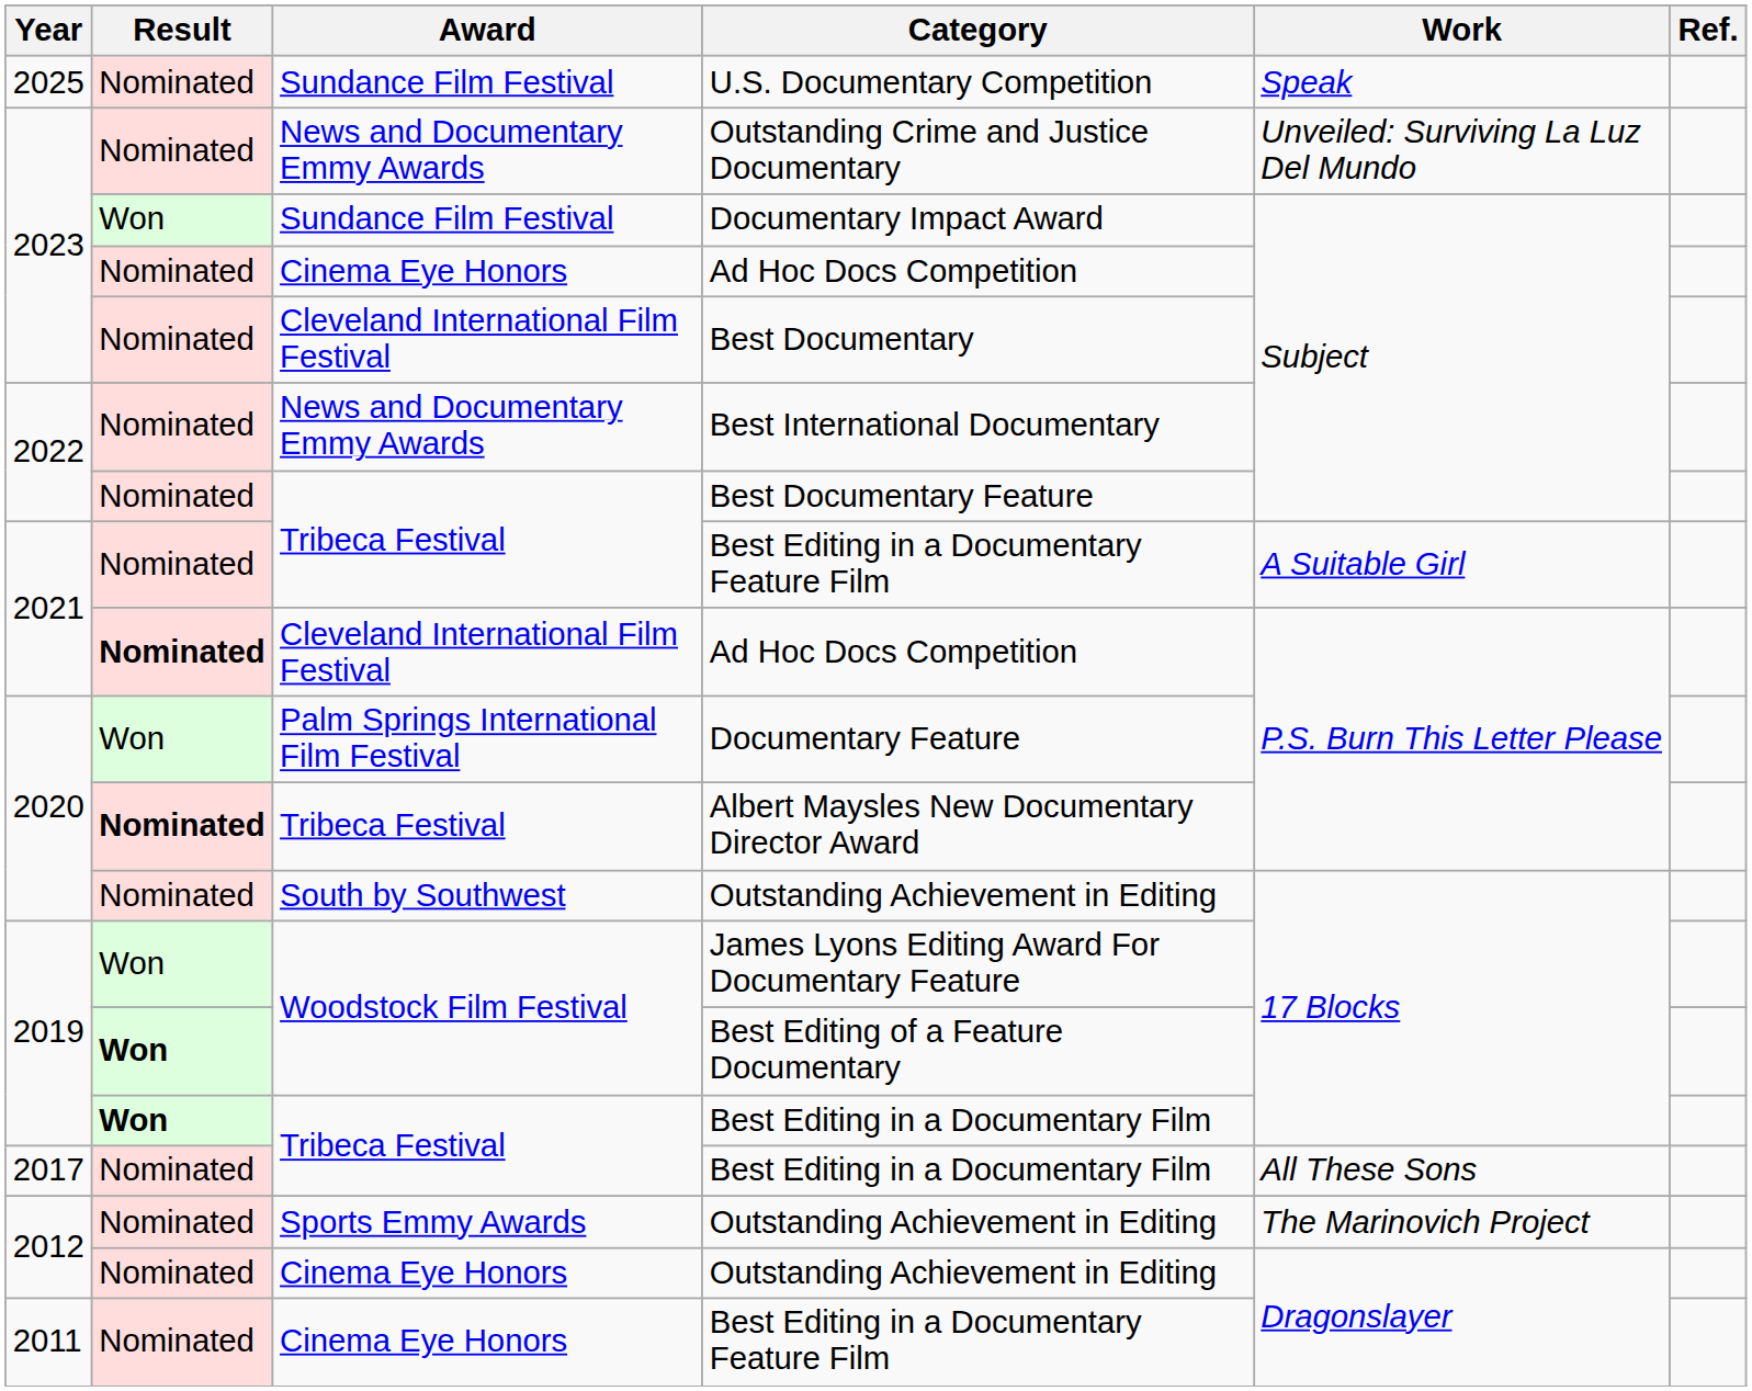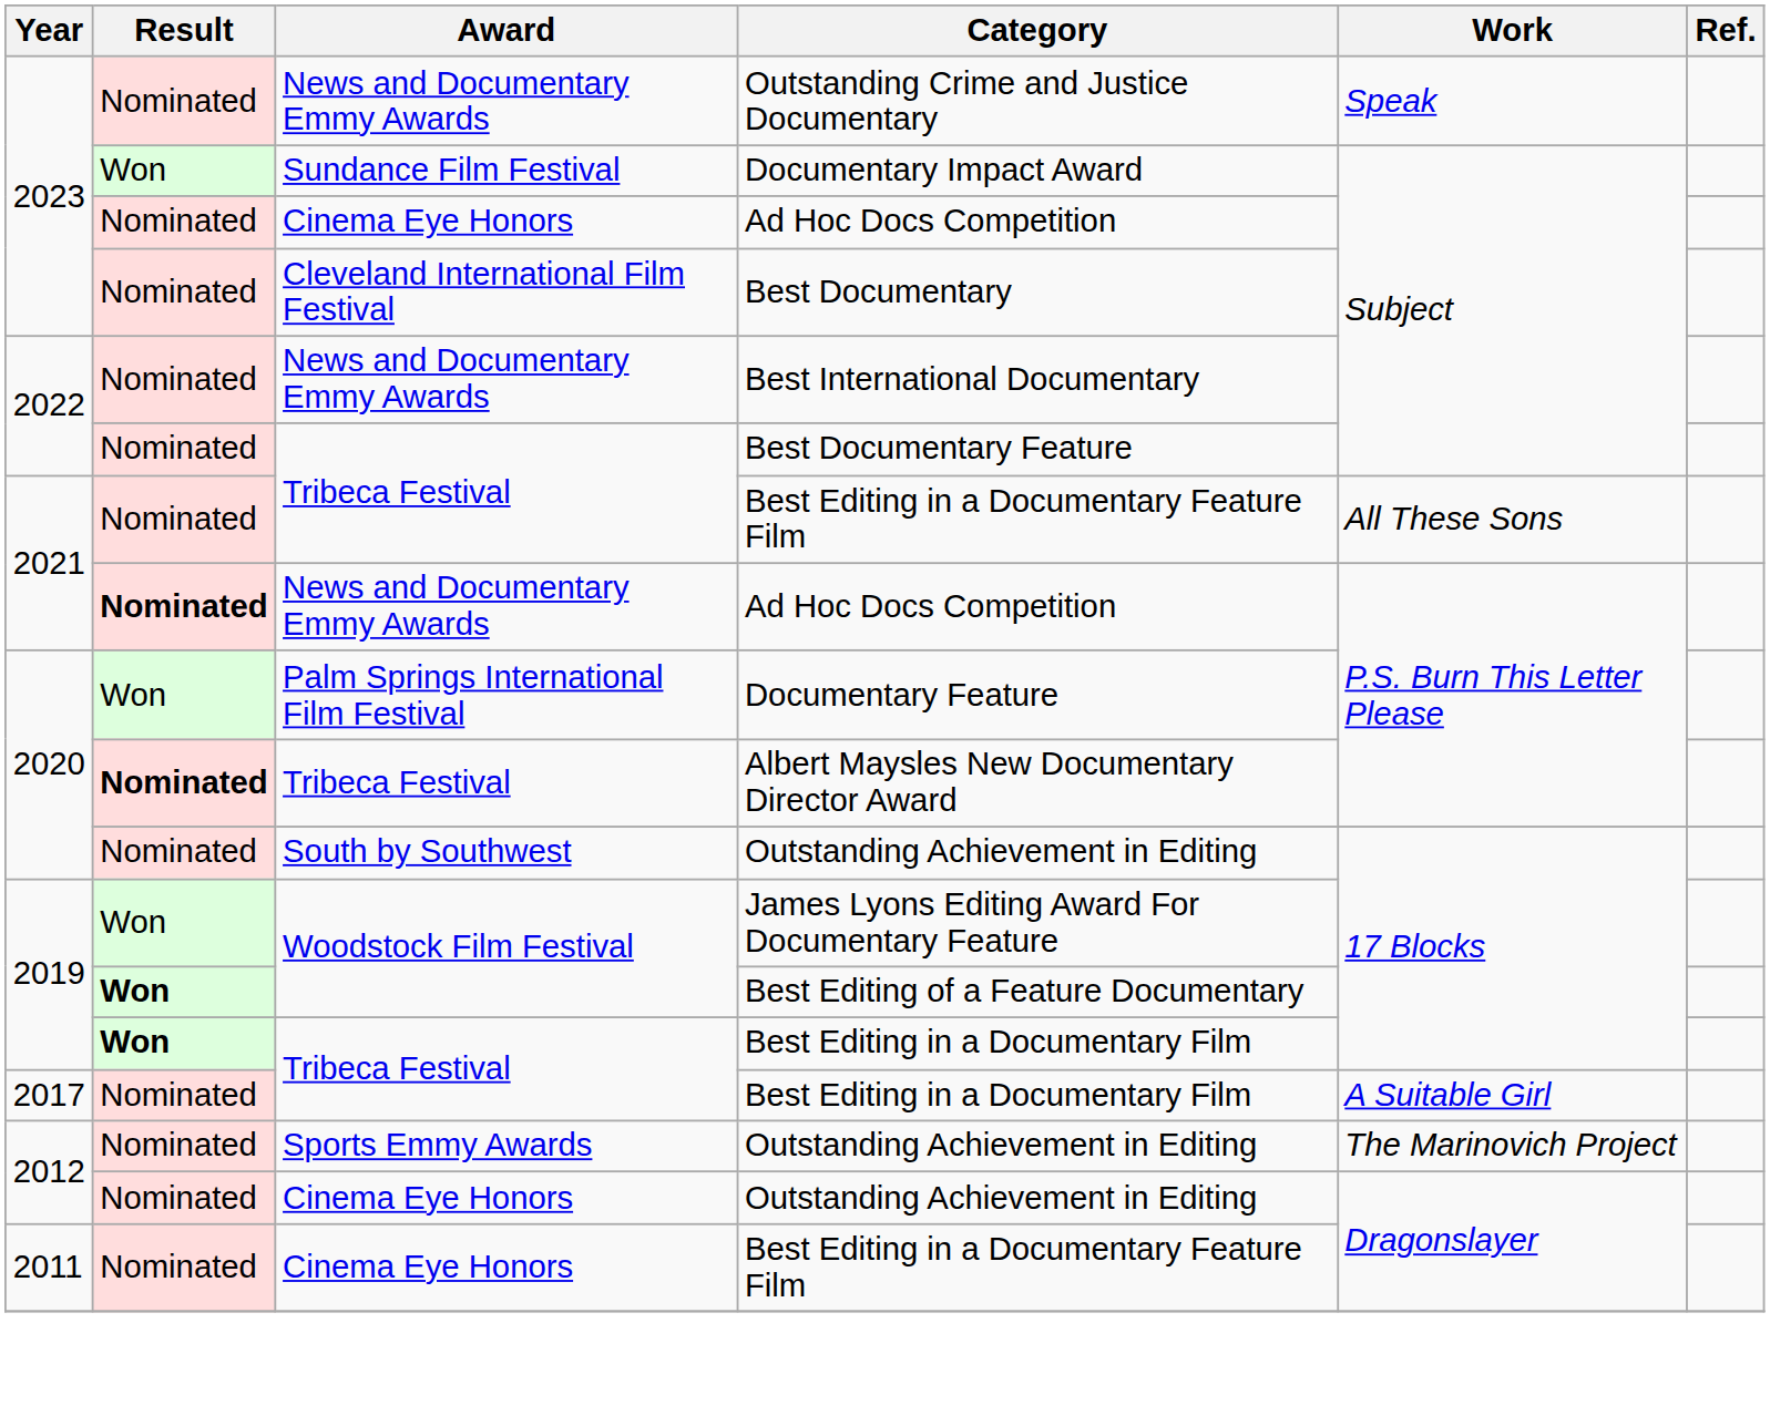- row: 2025 | Nominated | Sundance Film Festival | U.S. Documentary Competition | Speak
Outstanding Crime and Justice Documentary | Work: Unveiled: Surviving La Luz Del Mundo -> Speak
2021 / Best Editing in a Documentary Feature Film | Work: A Suitable Girl -> All These Sons
2021 / Ad Hoc Docs Competition | Award: Cleveland International Film Festival -> News and Documentary Emmy Awards
2017 / Best Editing in a Documentary Film | Work: All These Sons -> A Suitable Girl
